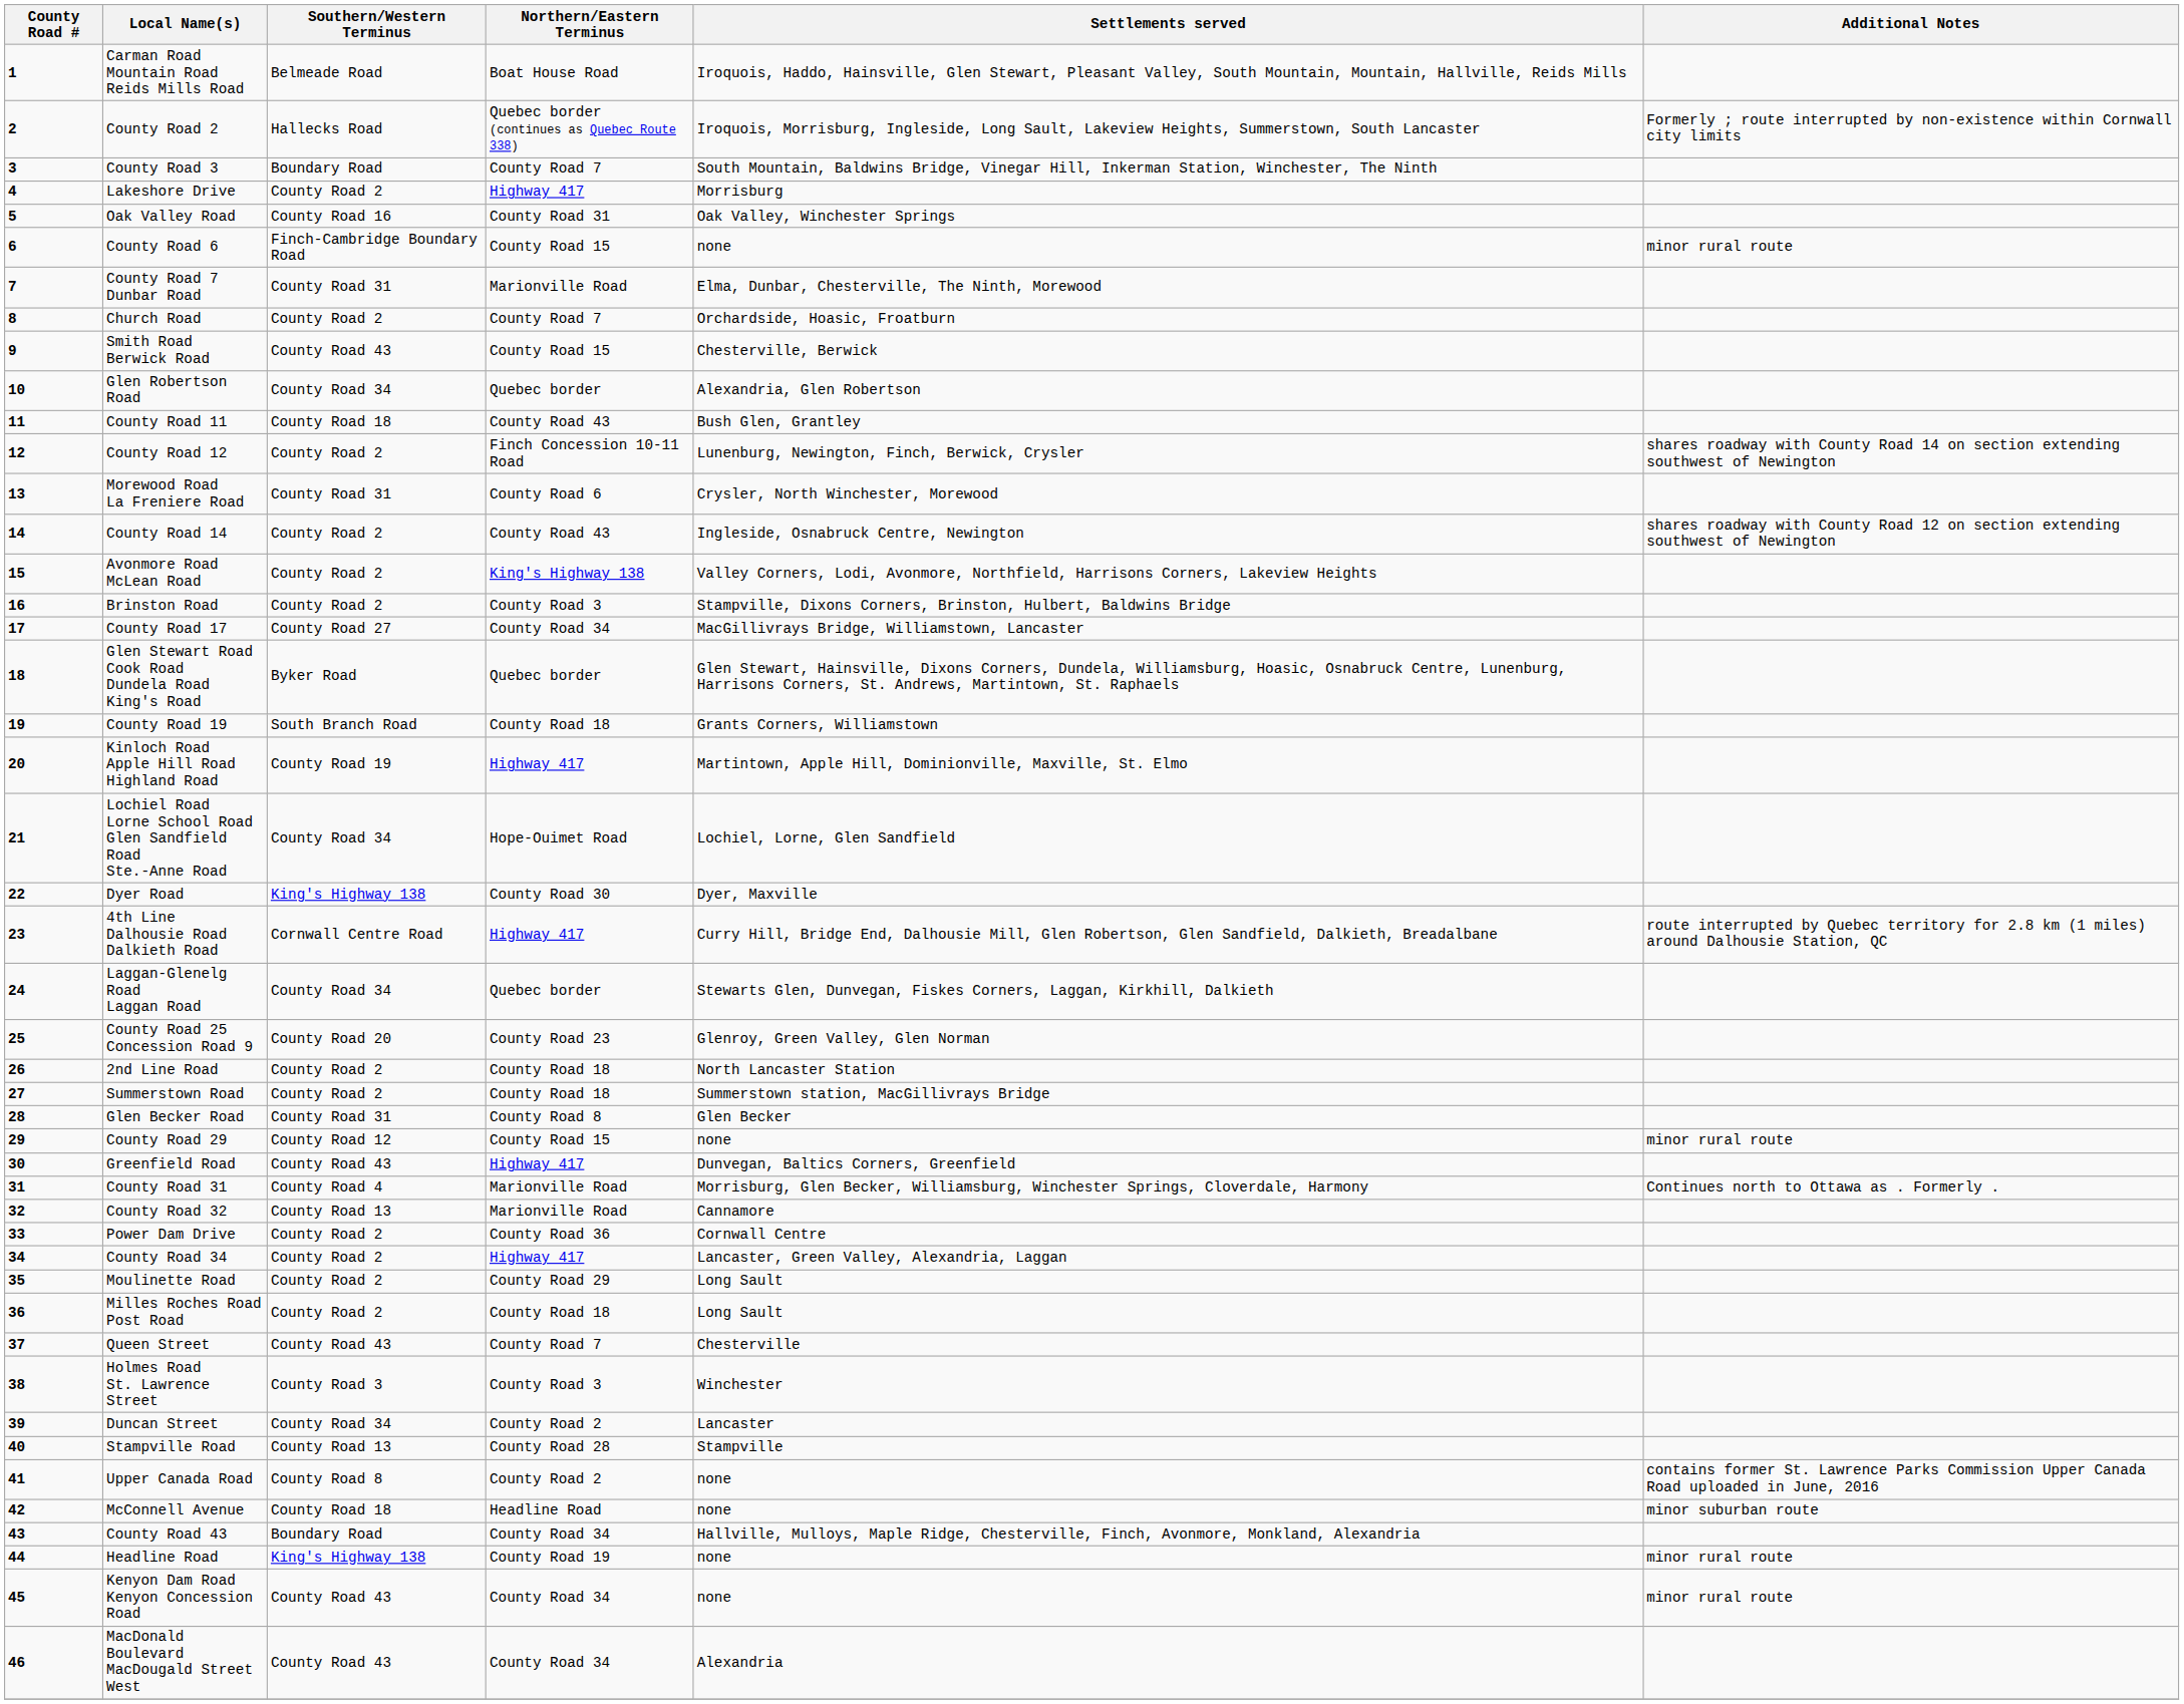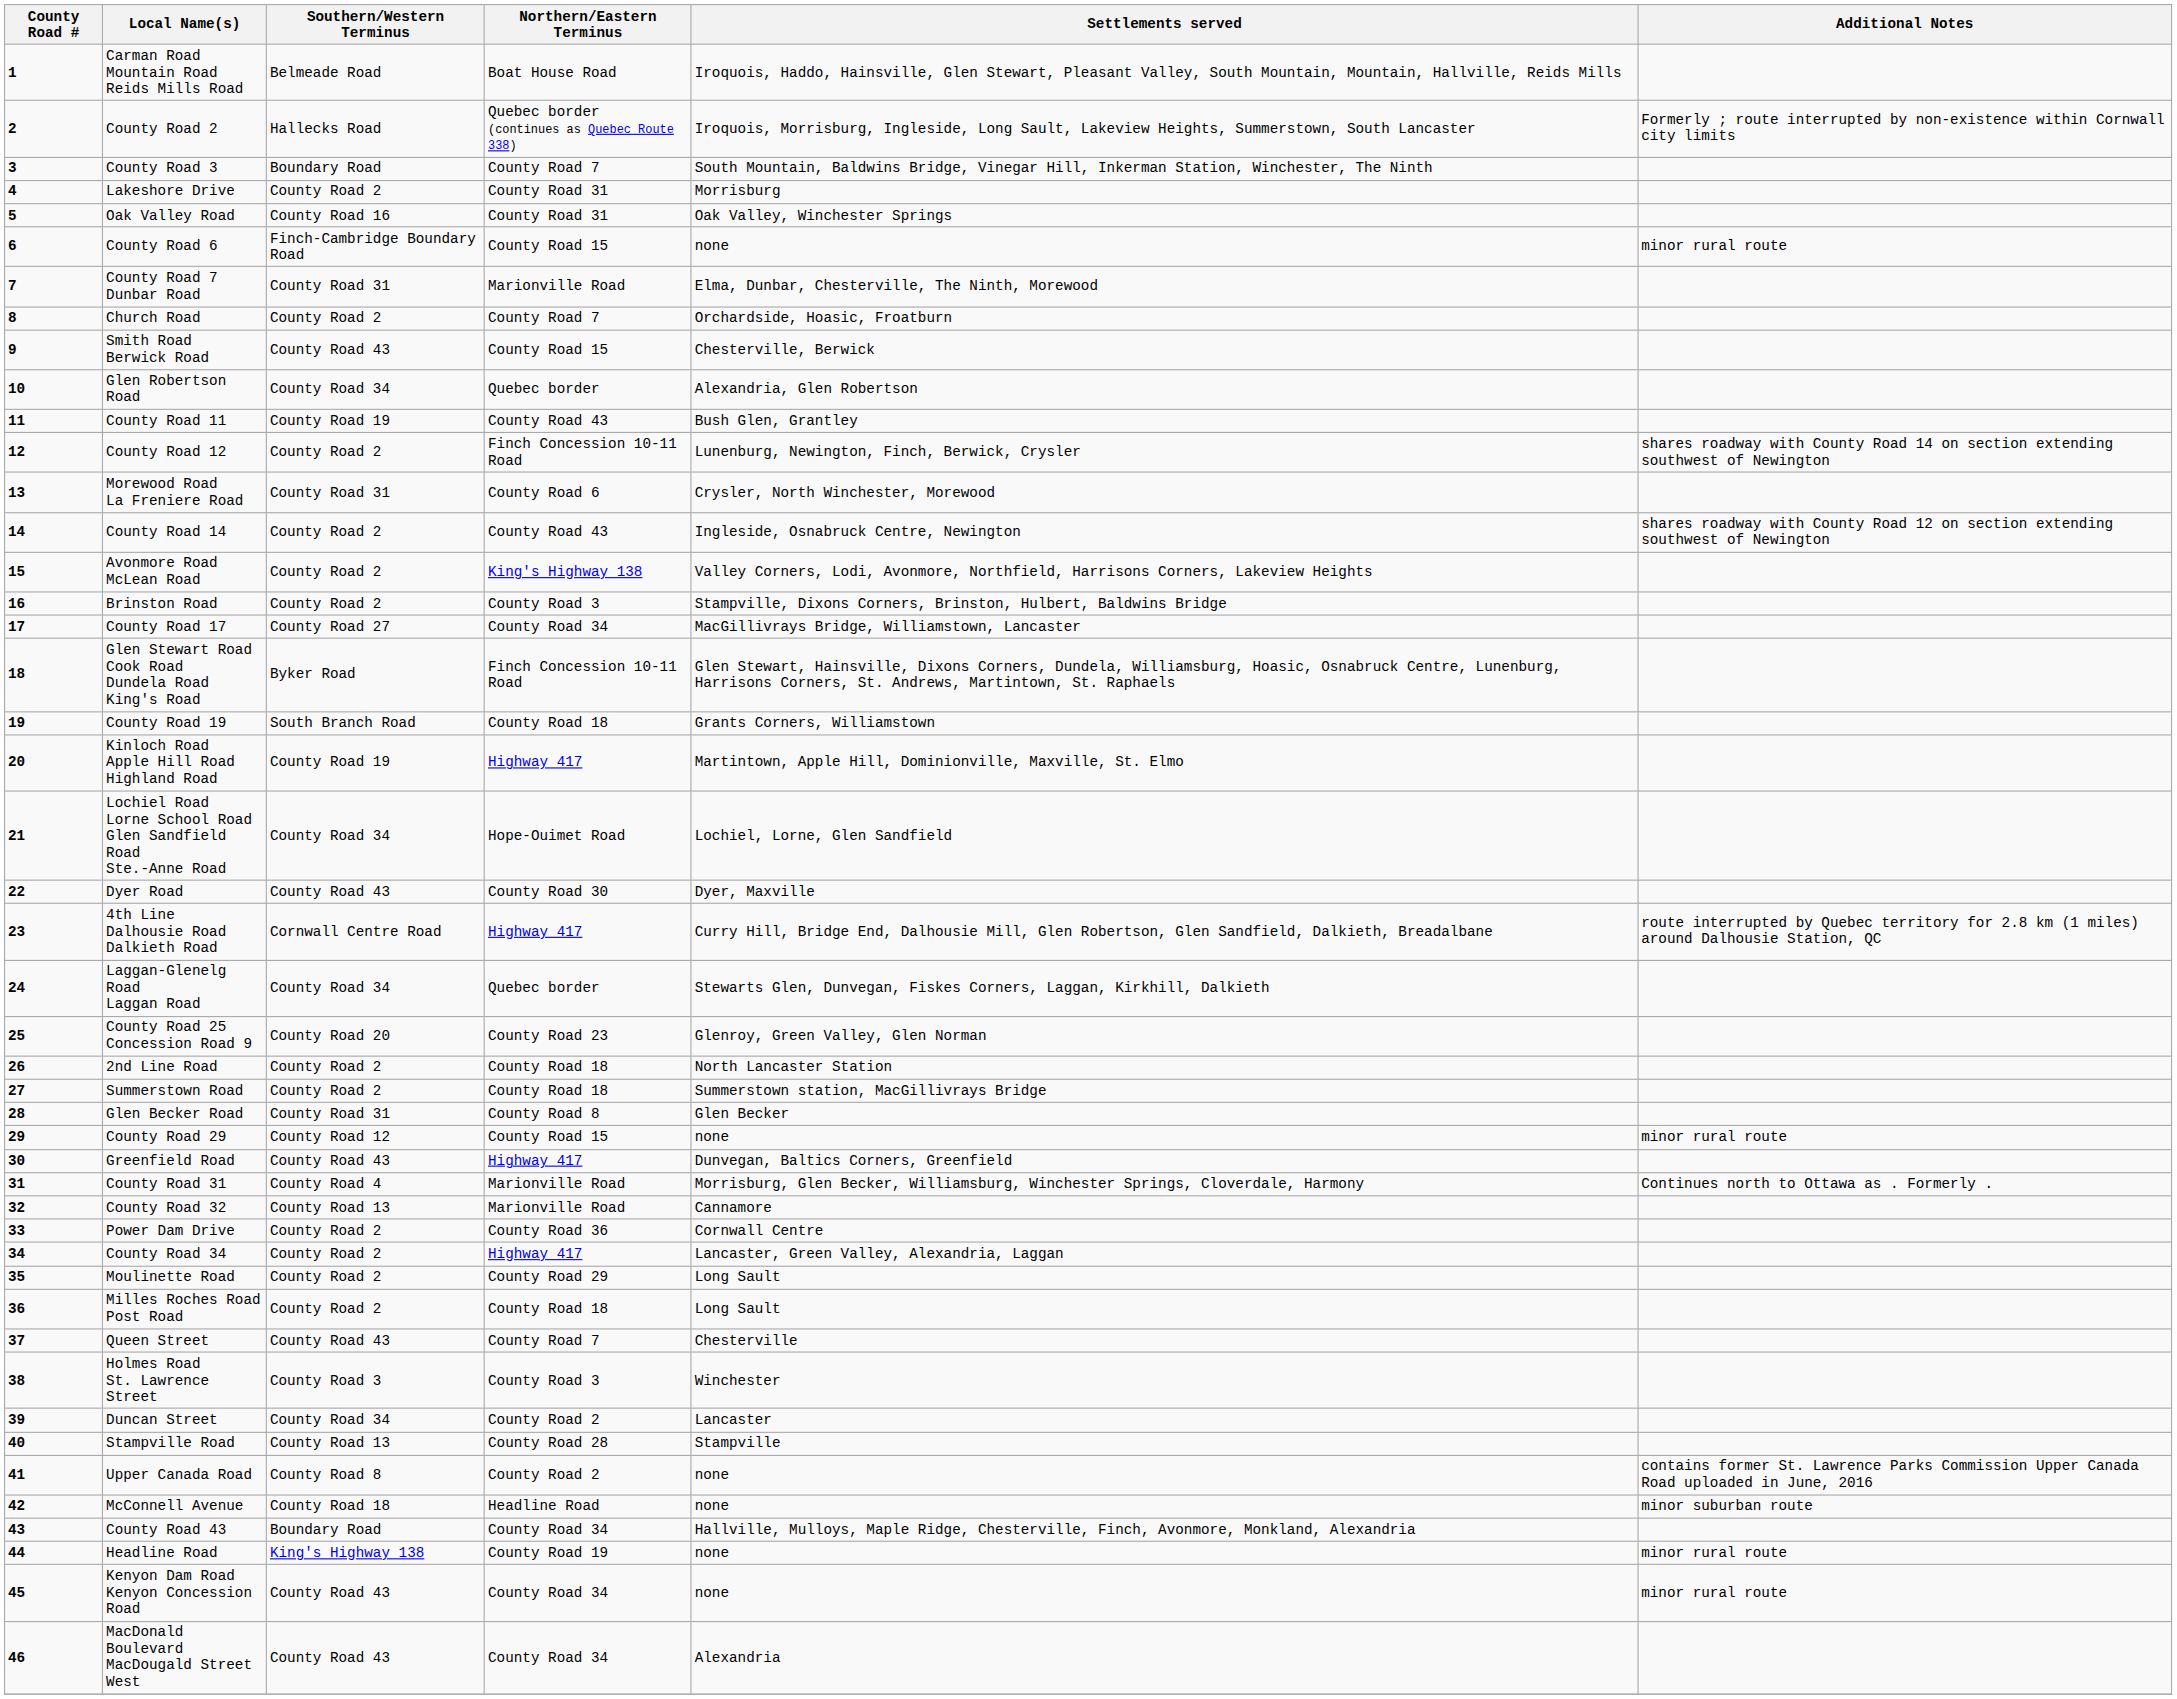Lakeshore Drive | Northern/Eastern Terminus: Highway 417 -> County Road 31
County Road 11 | Southern/Western Terminus: County Road 18 -> County Road 19
Glen Stewart Road Cook Road Dundela Road King's Road | Northern/Eastern Terminus: Quebec border -> Finch Concession 10-11 Road
Dyer Road | Southern/Western Terminus: King's Highway 138 -> County Road 43
